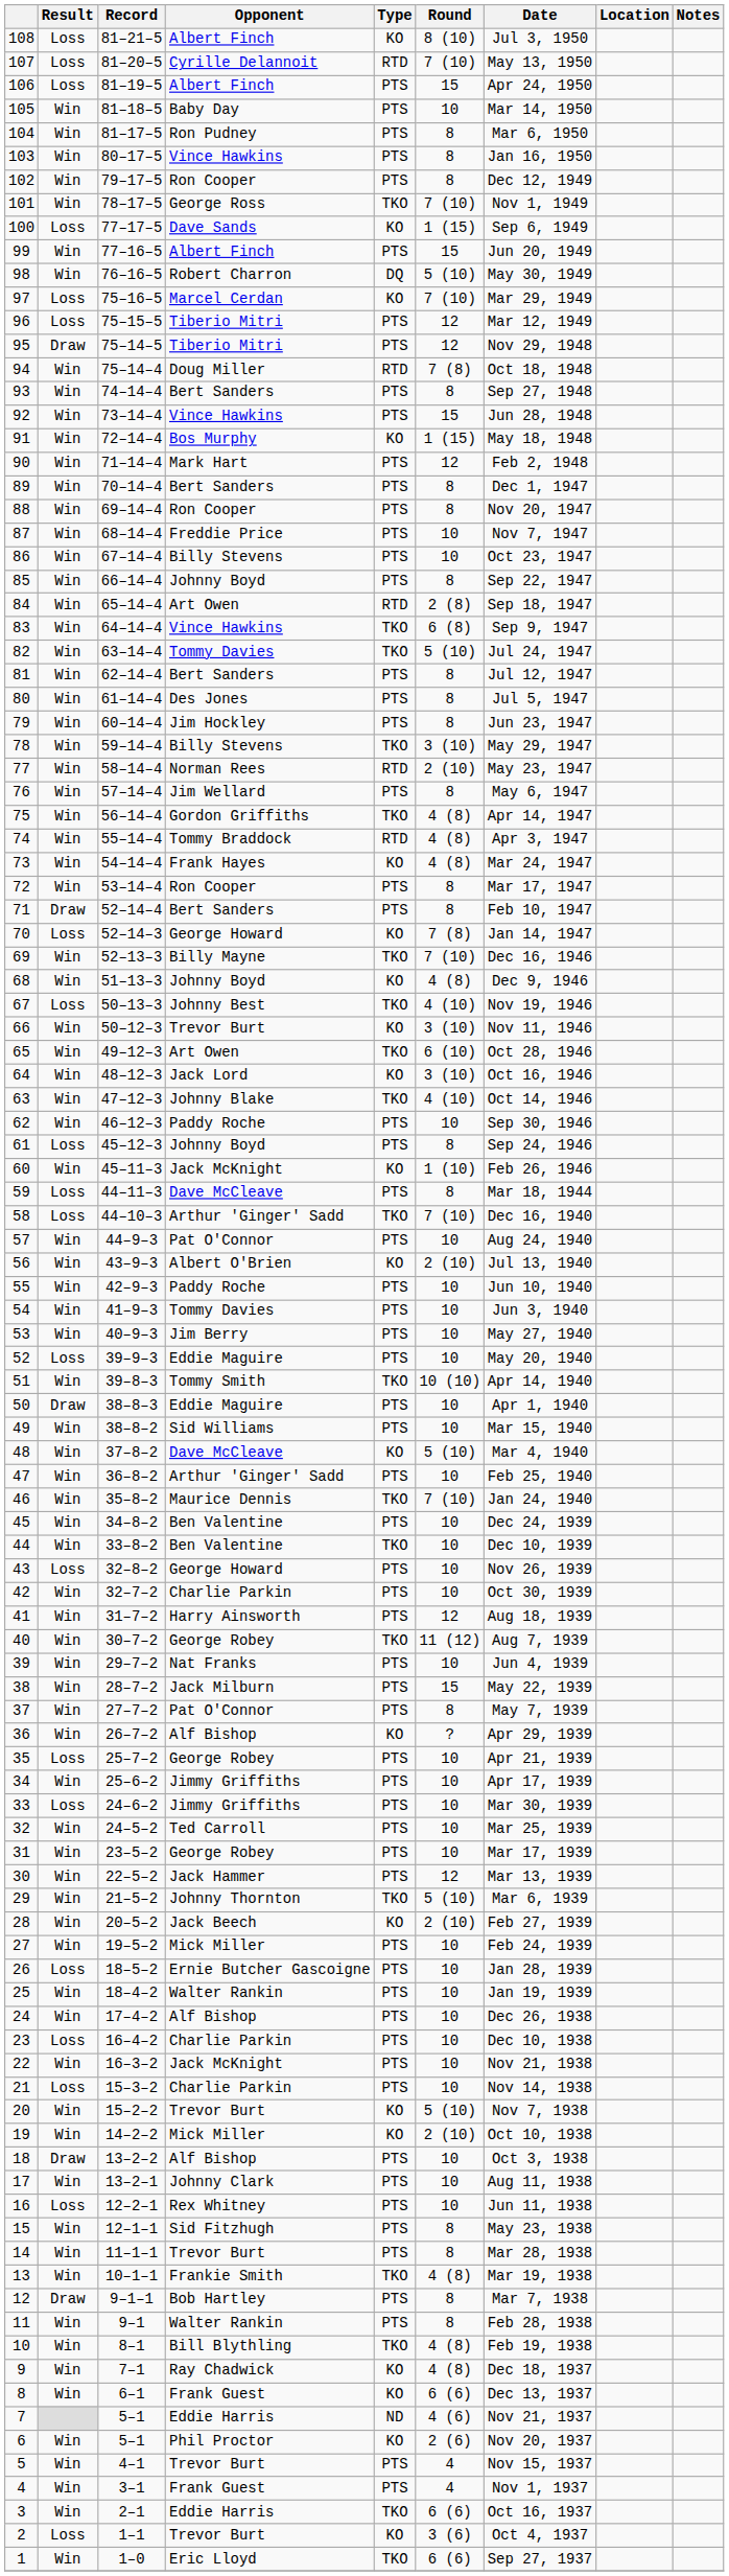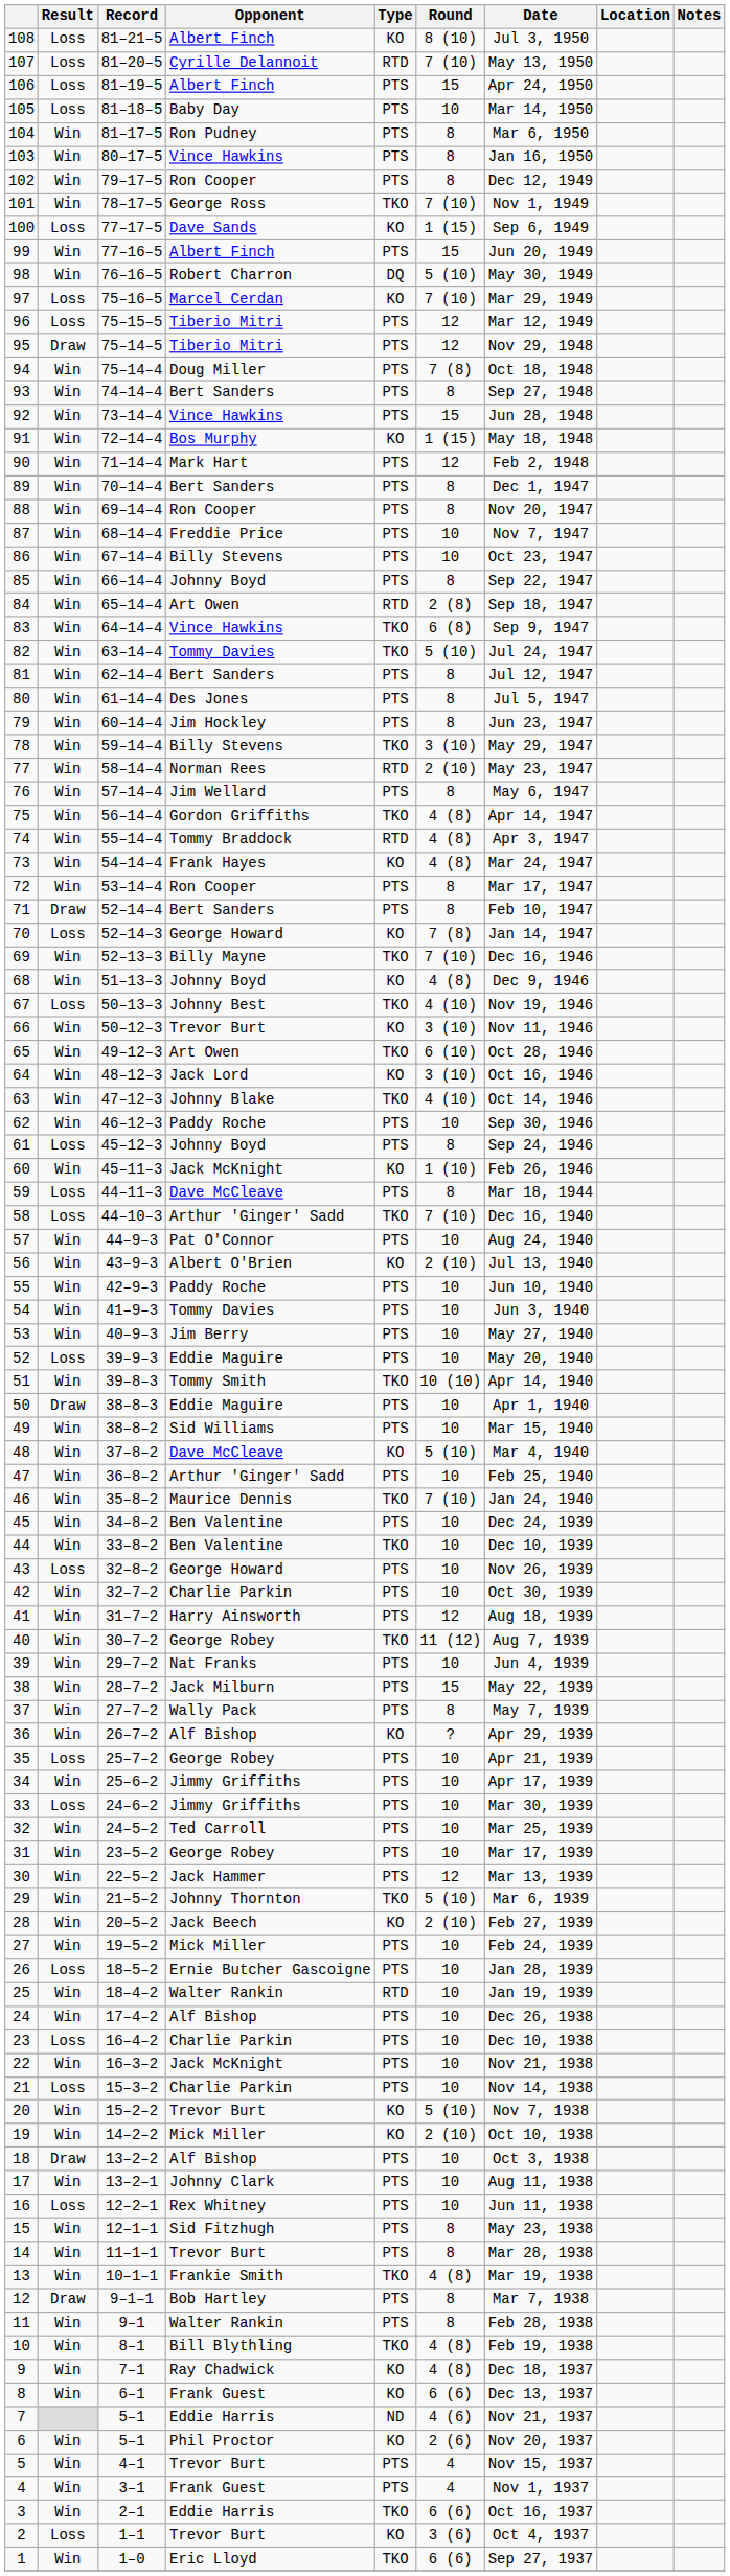105 | Result: Win -> Loss
94 | Type: RTD -> PTS
37 | Opponent: Pat O'Connor -> Wally Pack
25 | Type: PTS -> RTD
